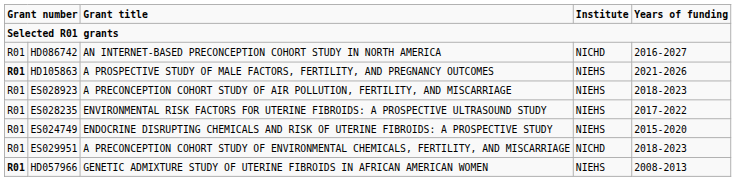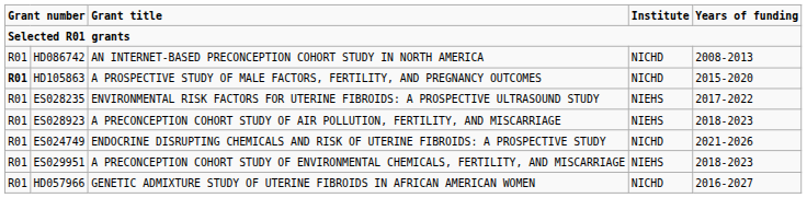HD086742 | Years of funding: 2016-2027 -> 2008-2013
HD105863 | Institute: NIEHS -> NICHD
HD105863 | Years of funding: 2021-2026 -> 2015-2020
rows swapped: ES028923 <-> ES028235
ES024749 | Institute: NIEHS -> NICHD
ES024749 | Years of funding: 2015-2020 -> 2021-2026
ES029951 | Institute: NICHD -> NIEHS
HD057966 | column 1: bold -> normal
HD057966 | Institute: NIEHS -> NICHD
HD057966 | Years of funding: 2008-2013 -> 2016-2027
